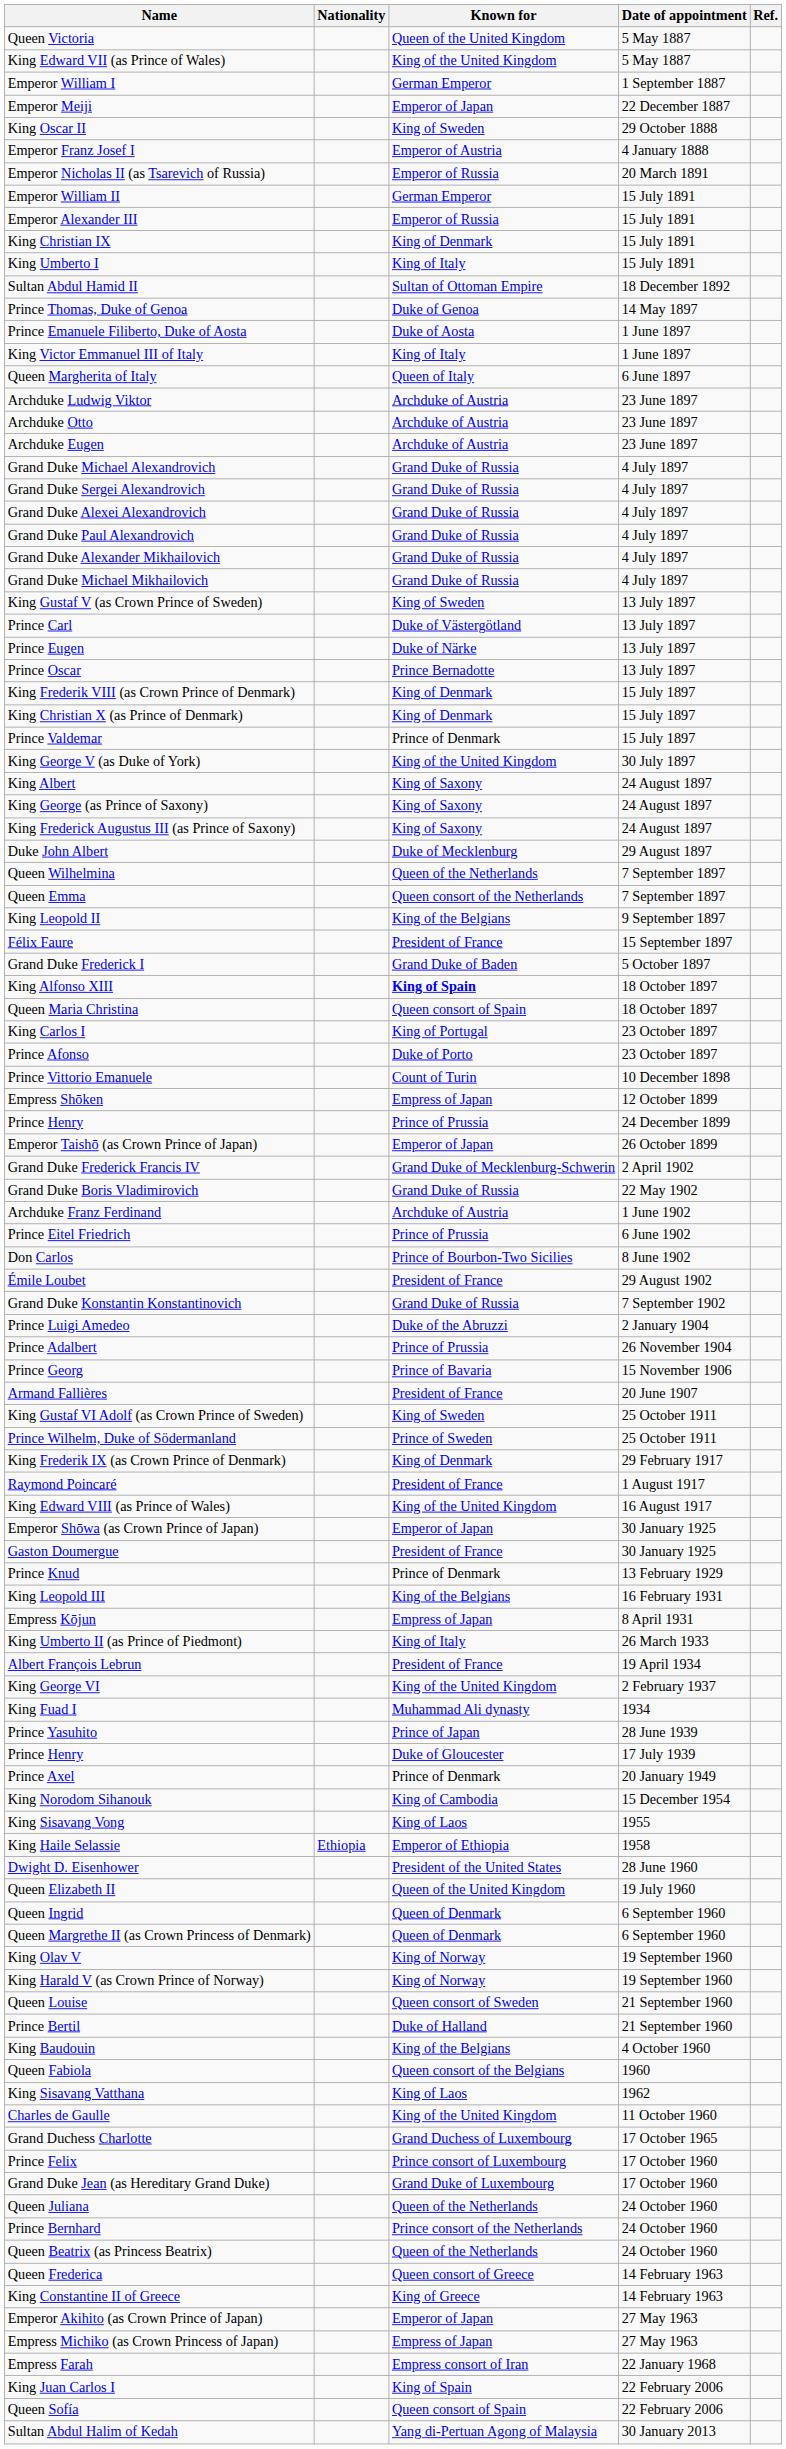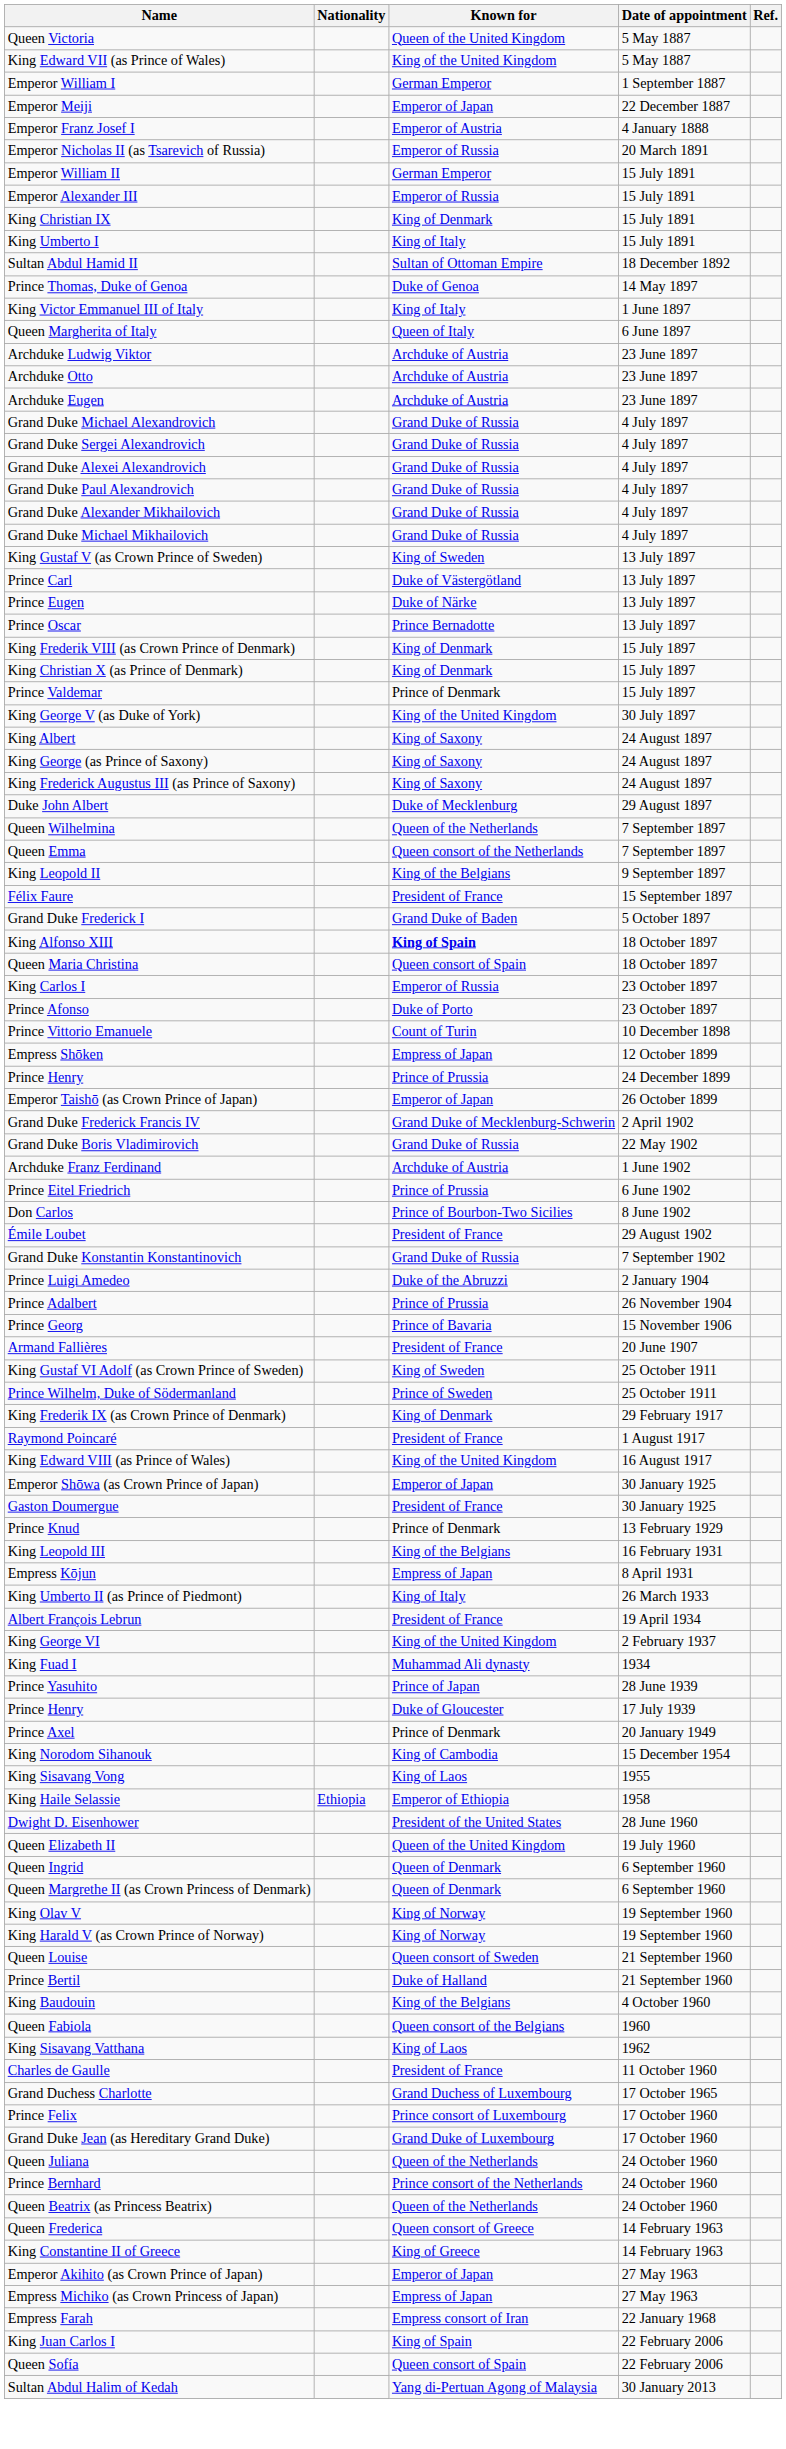- row: King Oscar II | King of Sweden | 29 October 1888
- row: Prince Emanuele Filiberto, Duke of Aosta | Duke of Aosta | 1 June 1897
King Carlos I | Known for: King of Portugal -> Emperor of Russia
Charles de Gaulle | Known for: King of the United Kingdom -> President of France
